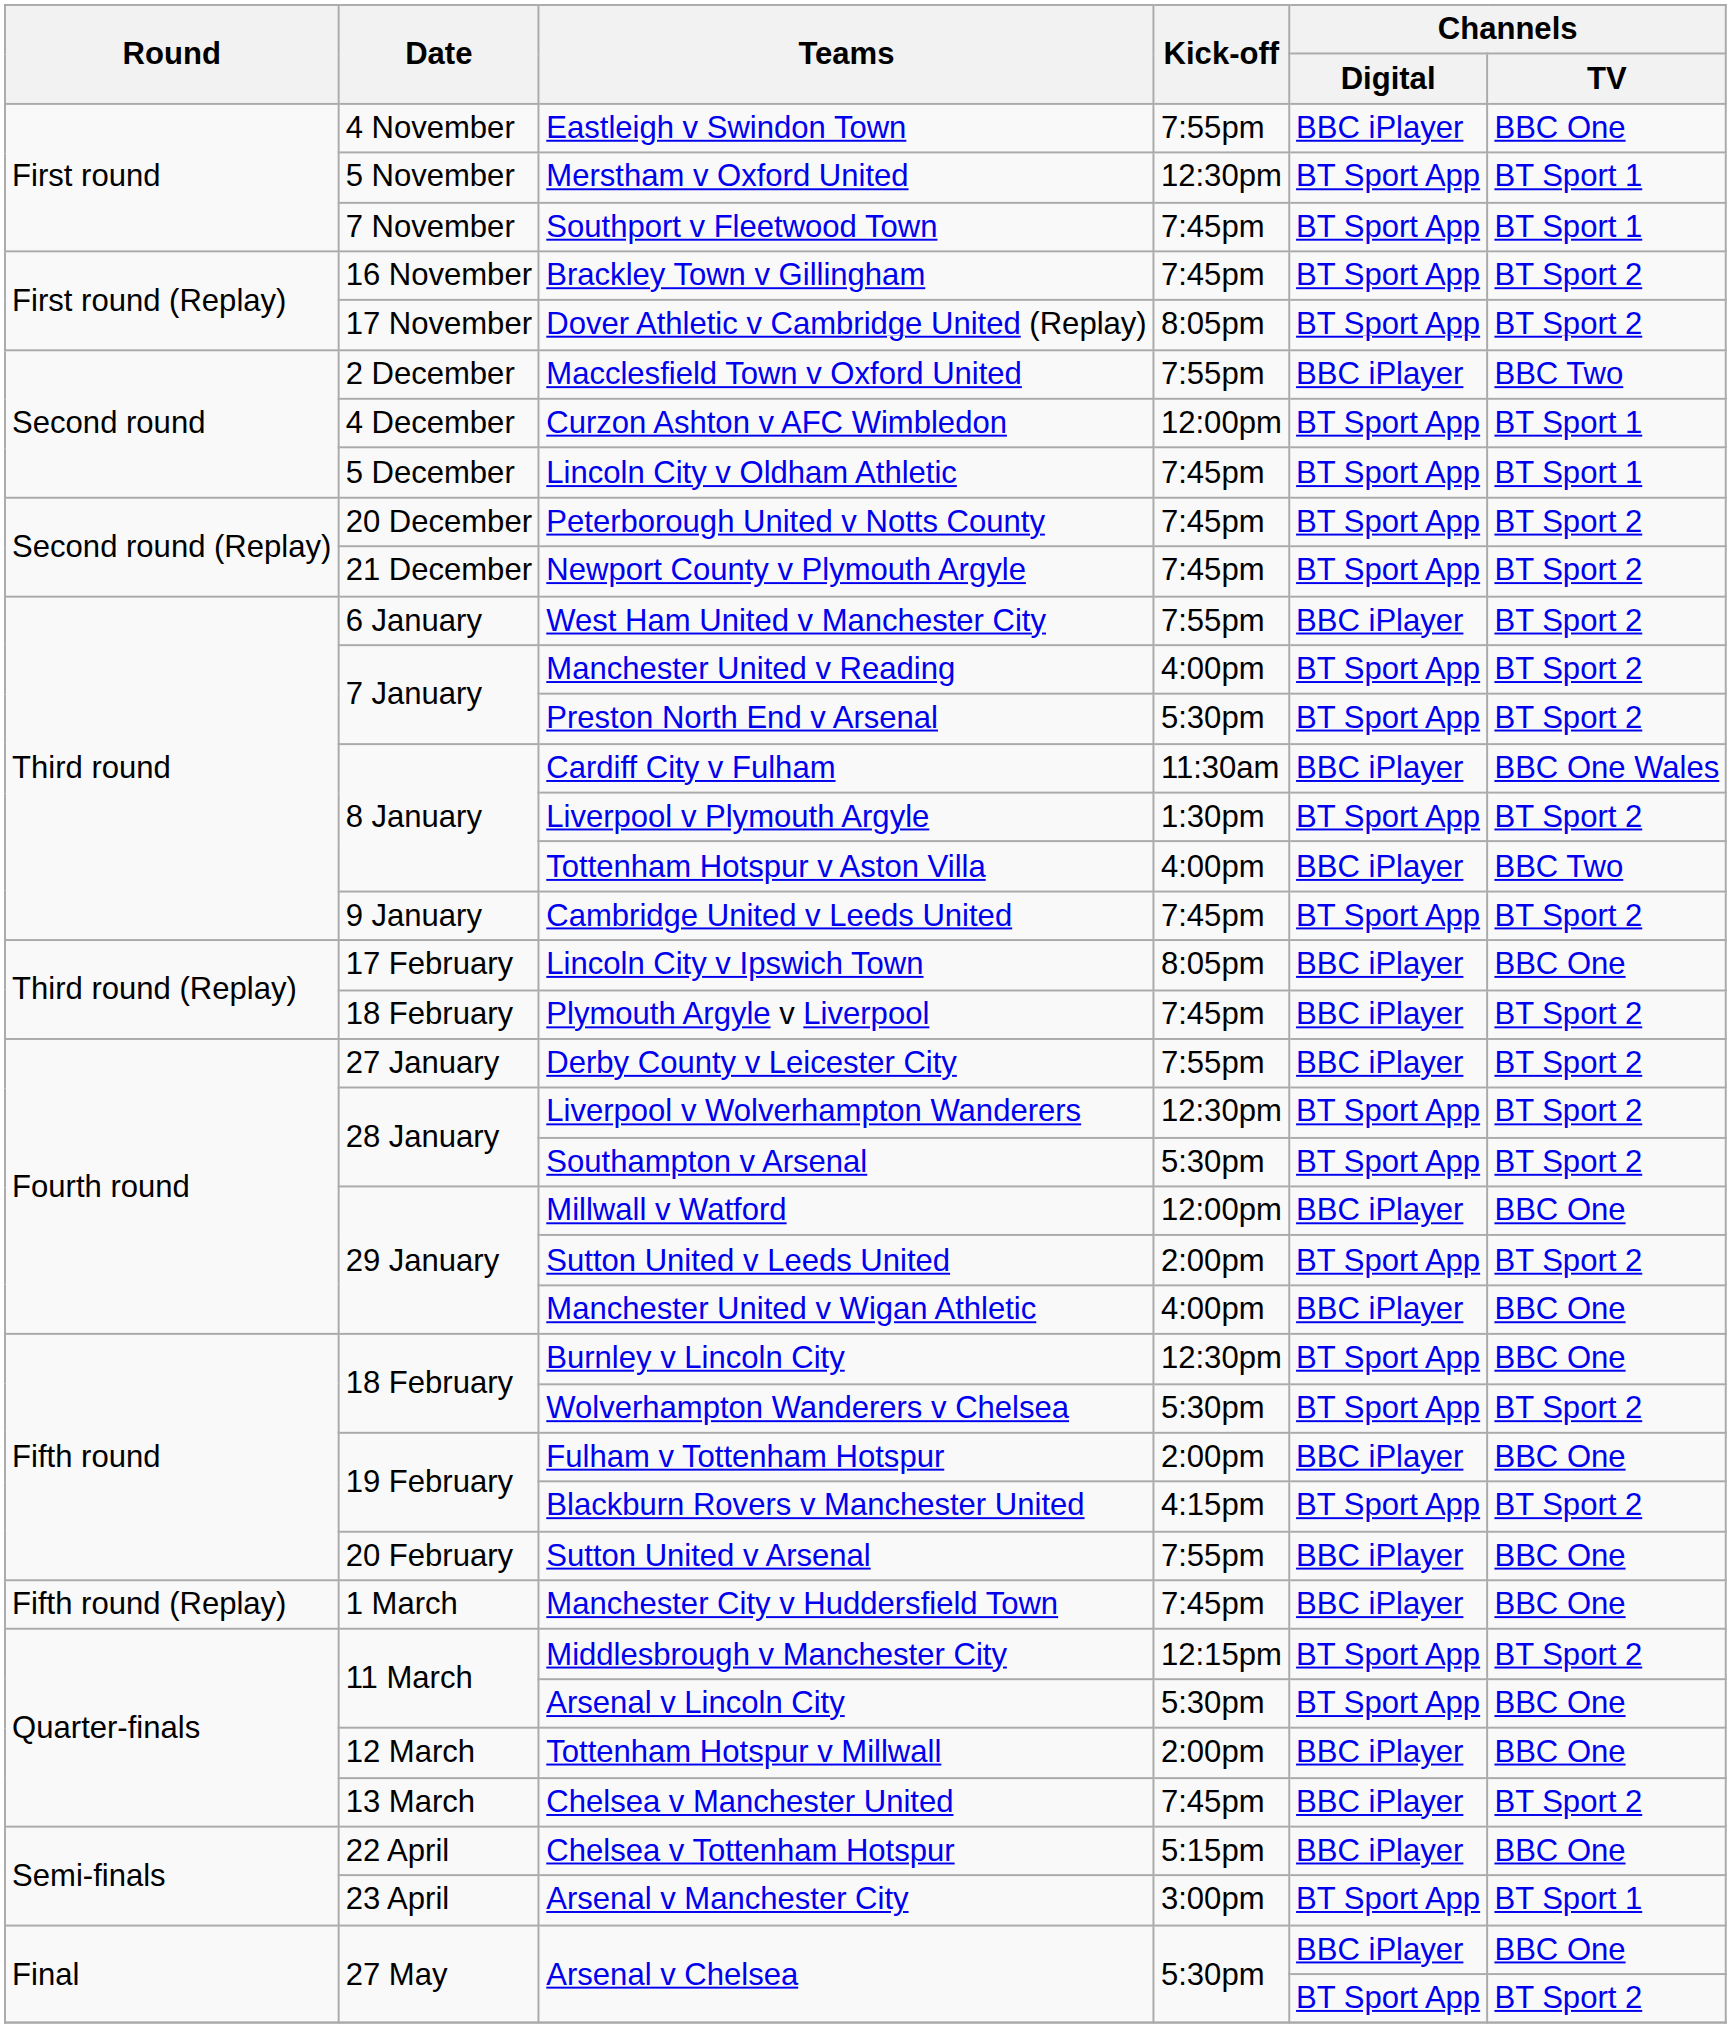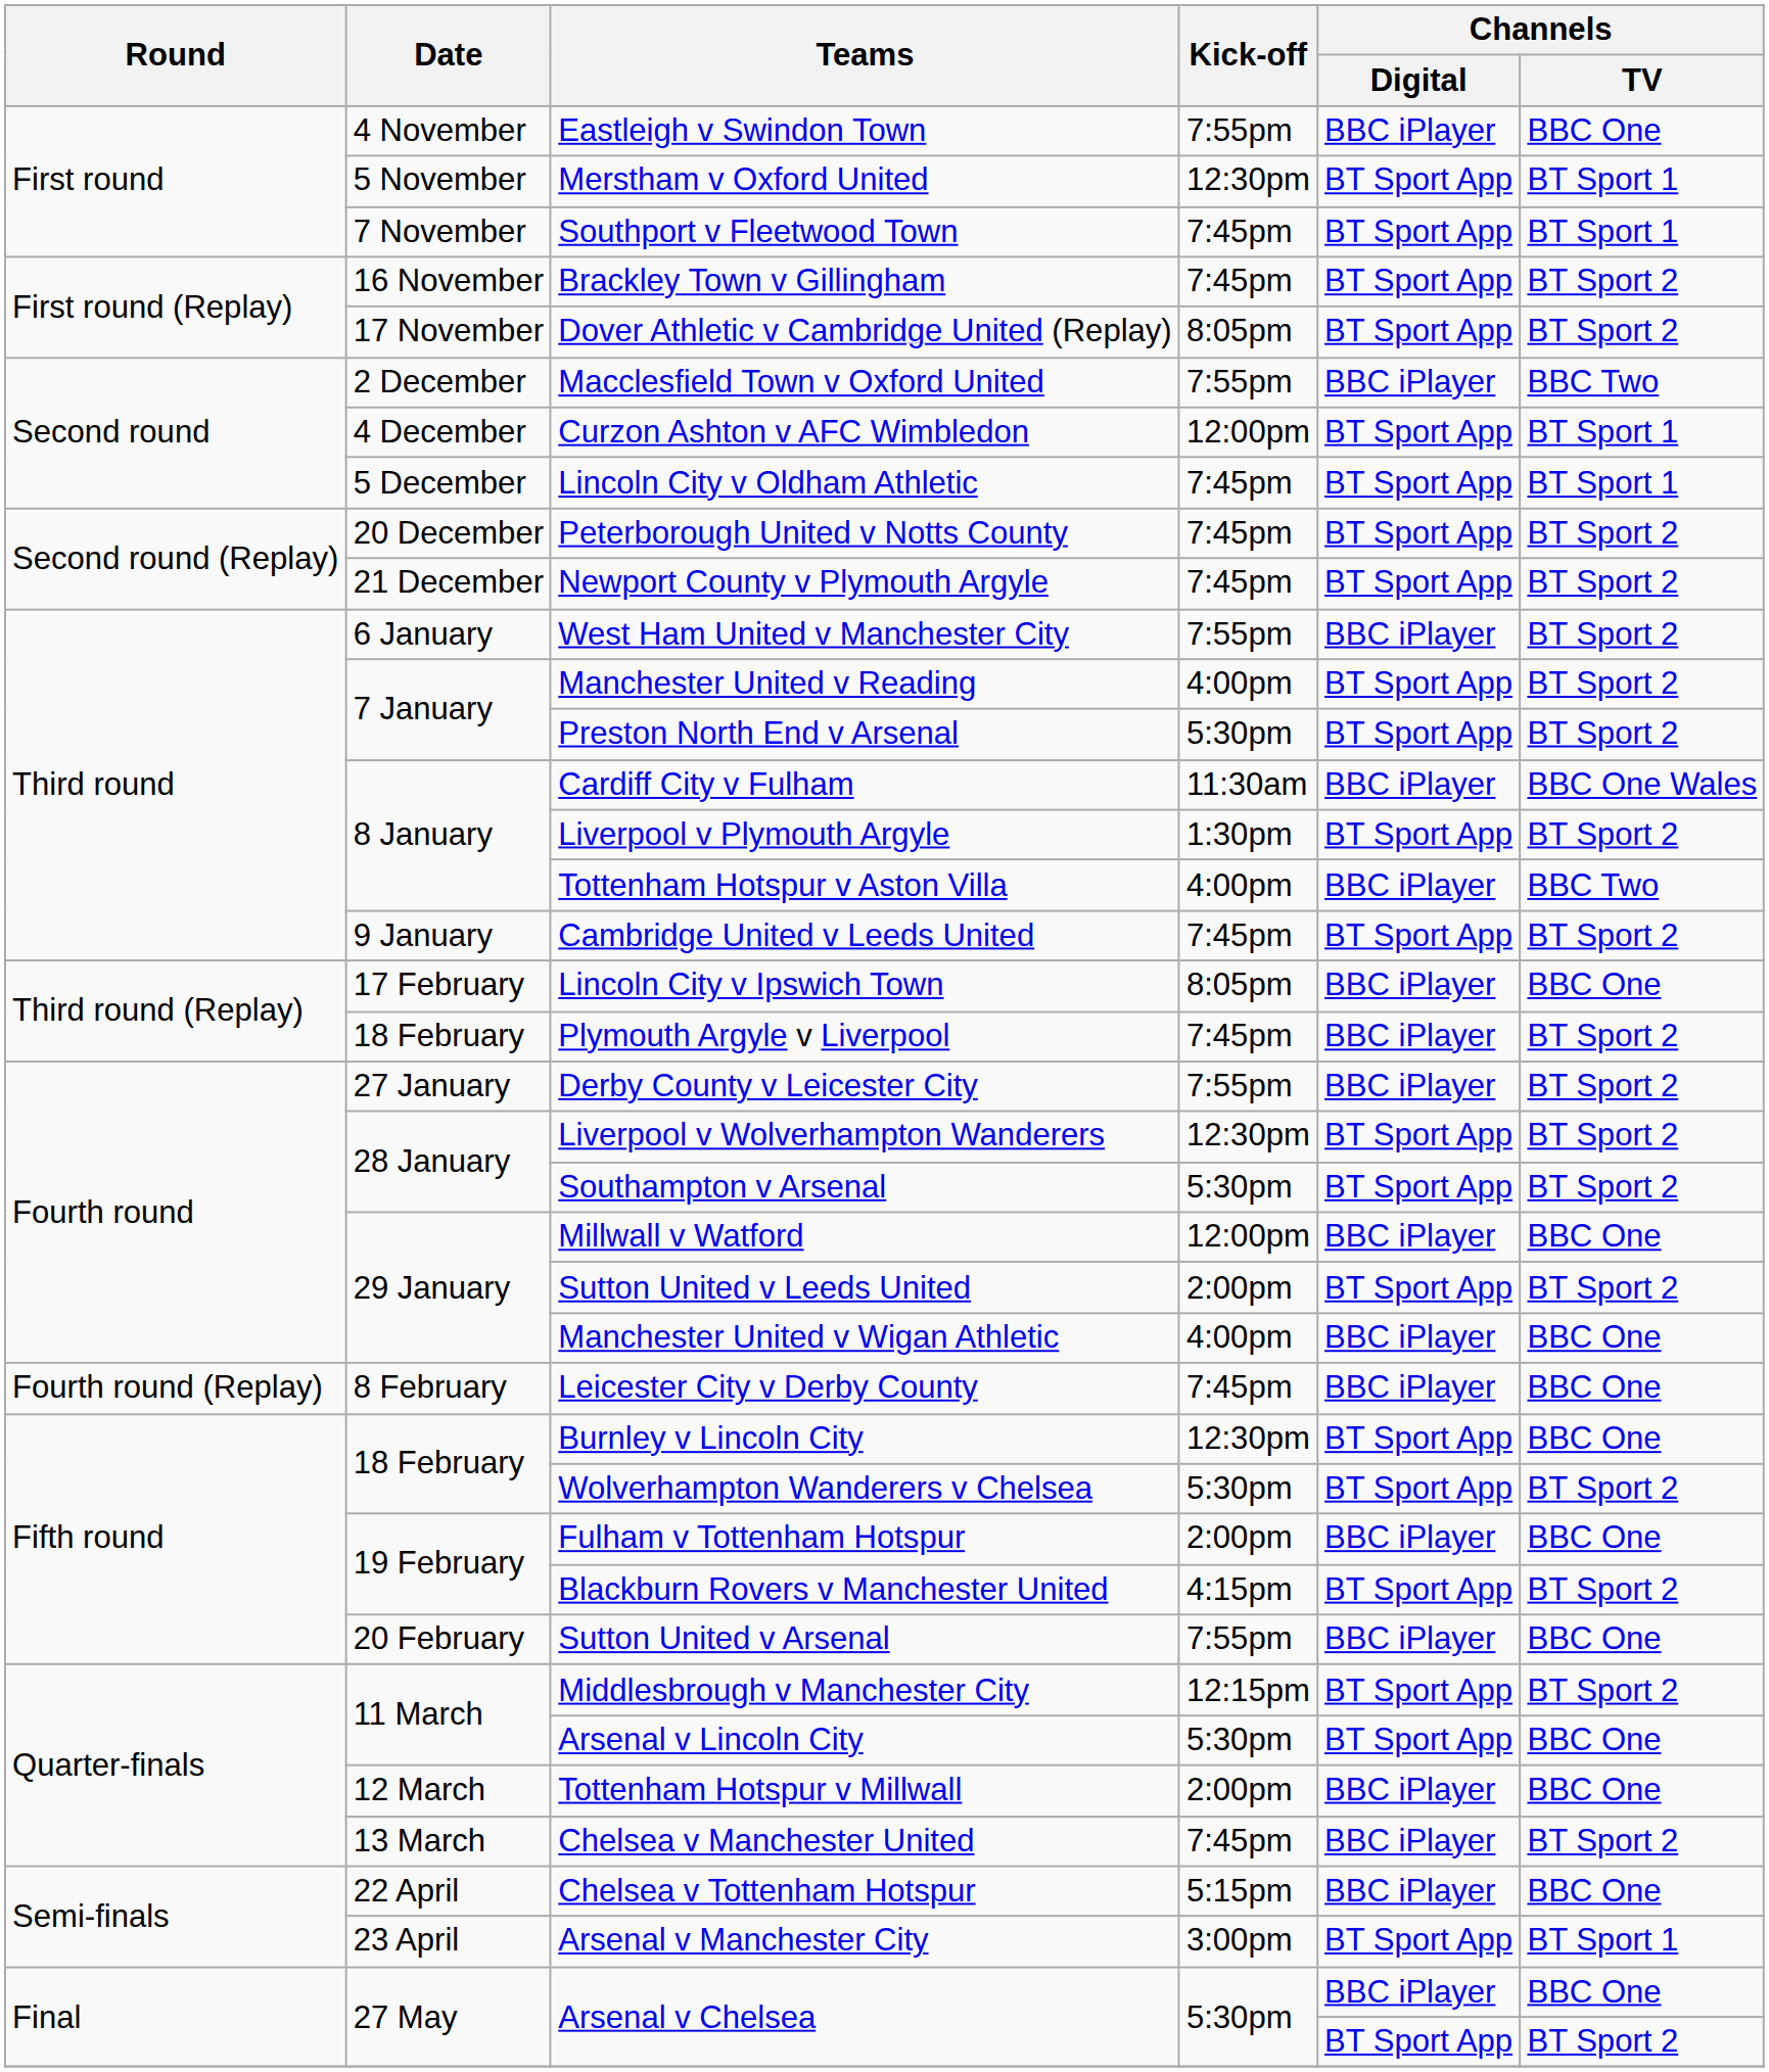+ row: Fourth round (Replay) | 8 February | Leicester City v Derby County | 7:45pm | BBC iPlayer | BBC One
- row: Fifth round (Replay) | 1 March | Manchester City v Huddersfield Town | 7:45pm | BBC iPlayer | BBC One
